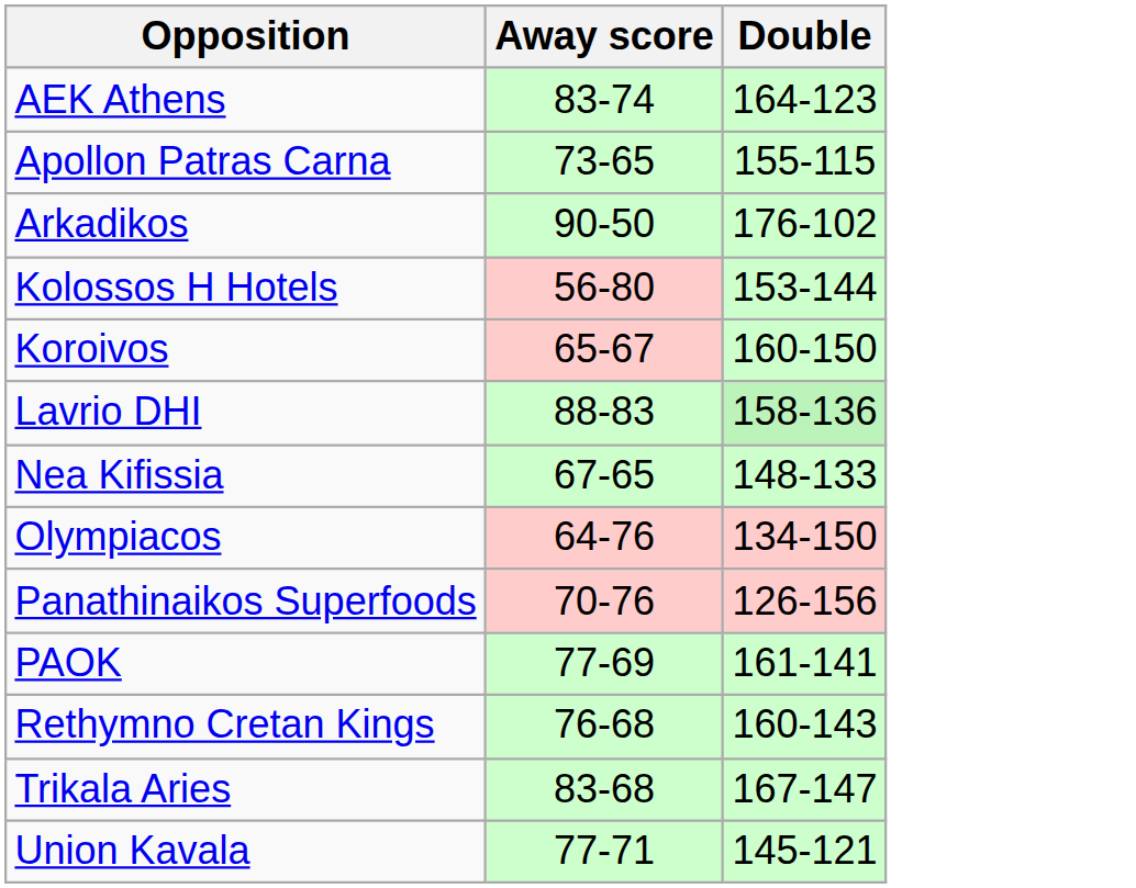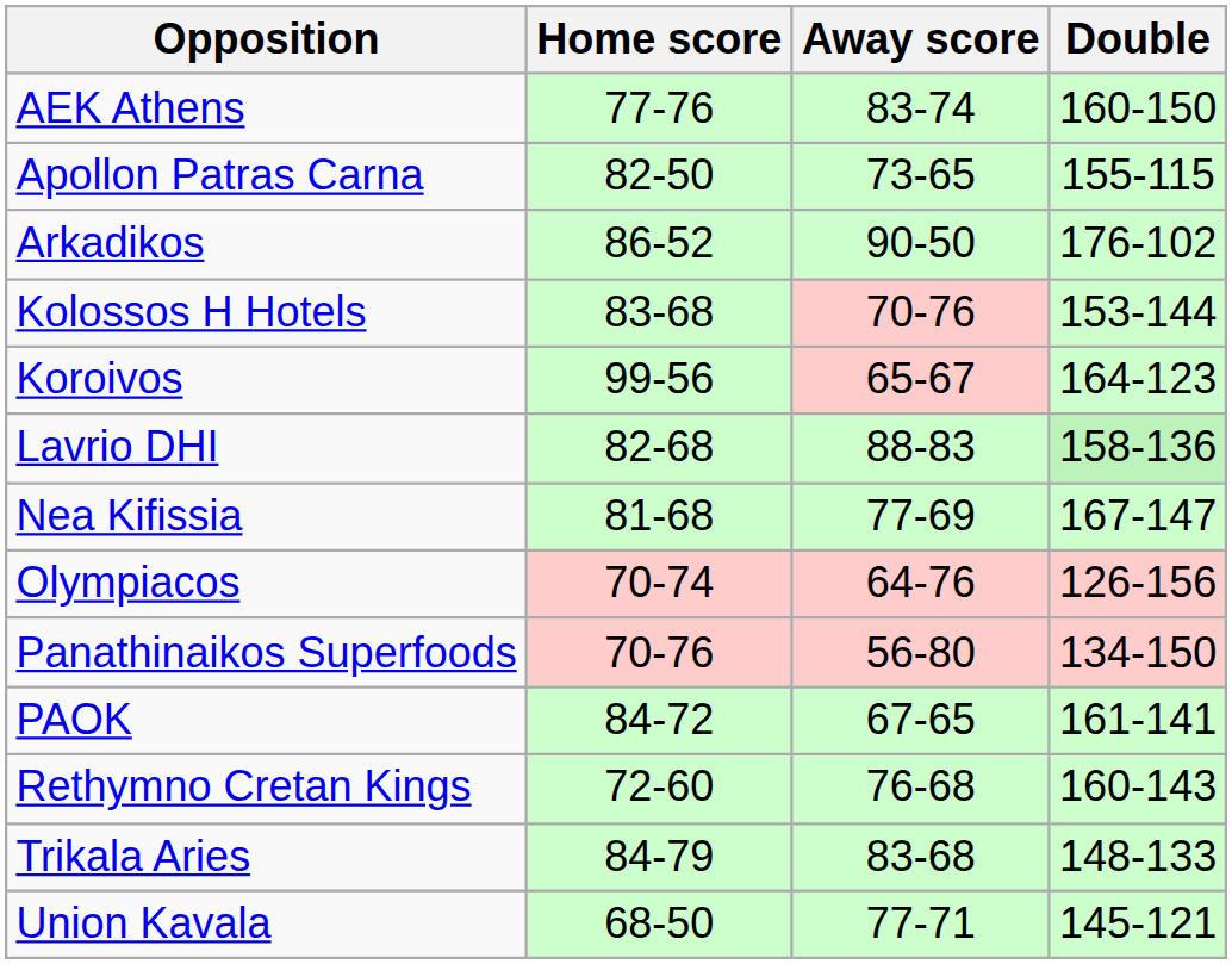+ column: Home score | 77-76 | 82-50 | 86-52 | 83-68 | 99-56 | 82-68 | 81-68 | 70-74 | 70-76 | 84-72 | 72-60 | 84-79 | 68-50
AEK Athens | Double: 164-123 -> 160-150
Kolossos H Hotels | Away score: 56-80 -> 70-76
Koroivos | Double: 160-150 -> 164-123
Nea Kifissia | Away score: 67-65 -> 77-69
Nea Kifissia | Double: 148-133 -> 167-147
Olympiacos | Double: 134-150 -> 126-156
Panathinaikos Superfoods | Away score: 70-76 -> 56-80
Panathinaikos Superfoods | Double: 126-156 -> 134-150
PAOK | Away score: 77-69 -> 67-65
Trikala Aries | Double: 167-147 -> 148-133
